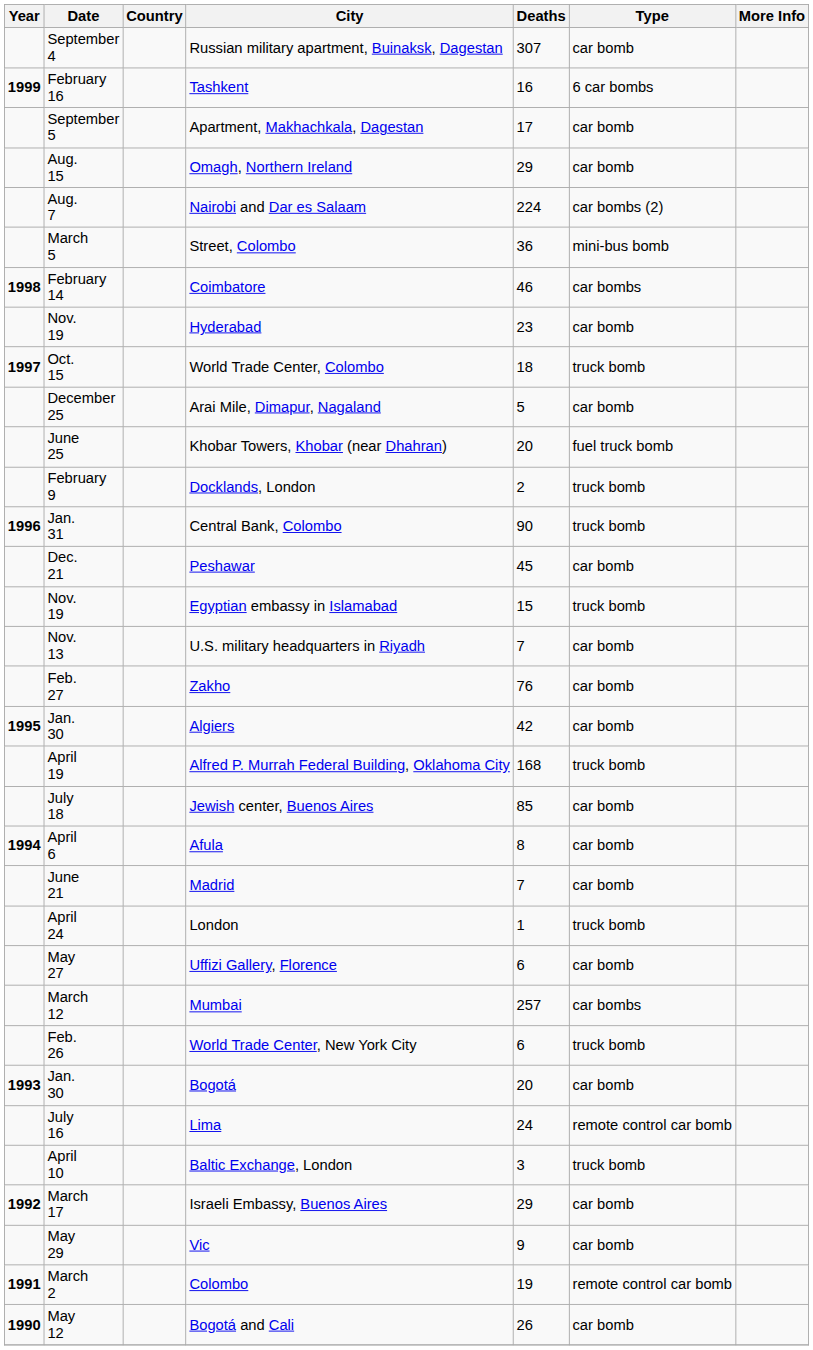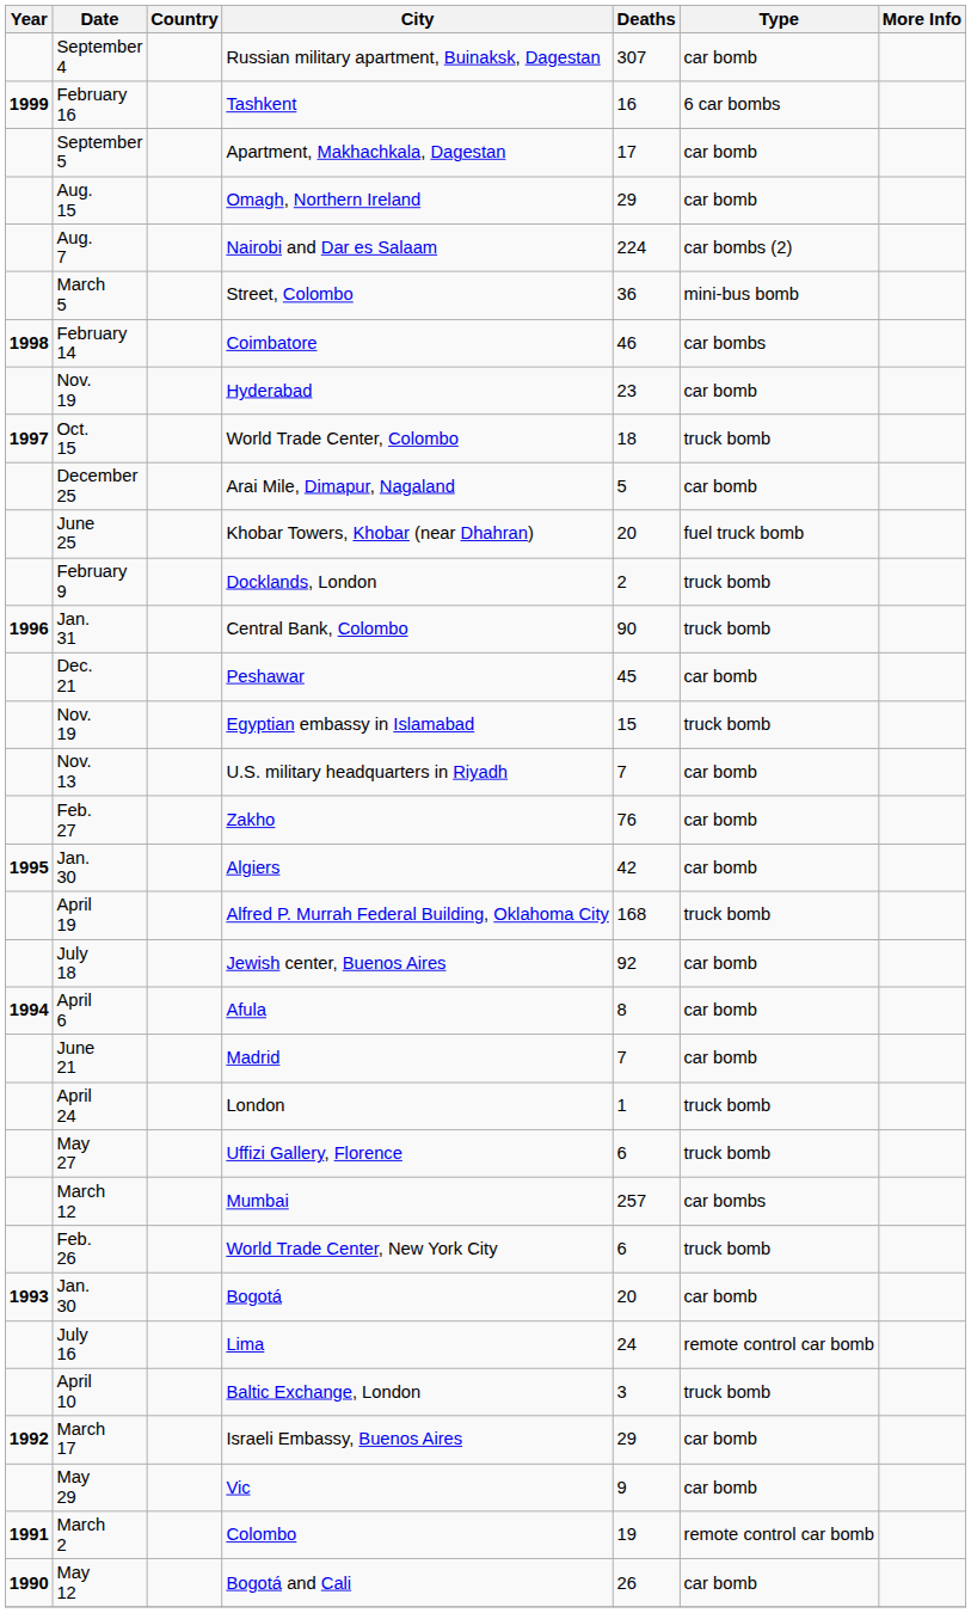Jewish center, Buenos Aires | Deaths: 85 -> 92
Uffizi Gallery, Florence | Type: car bomb -> truck bomb
